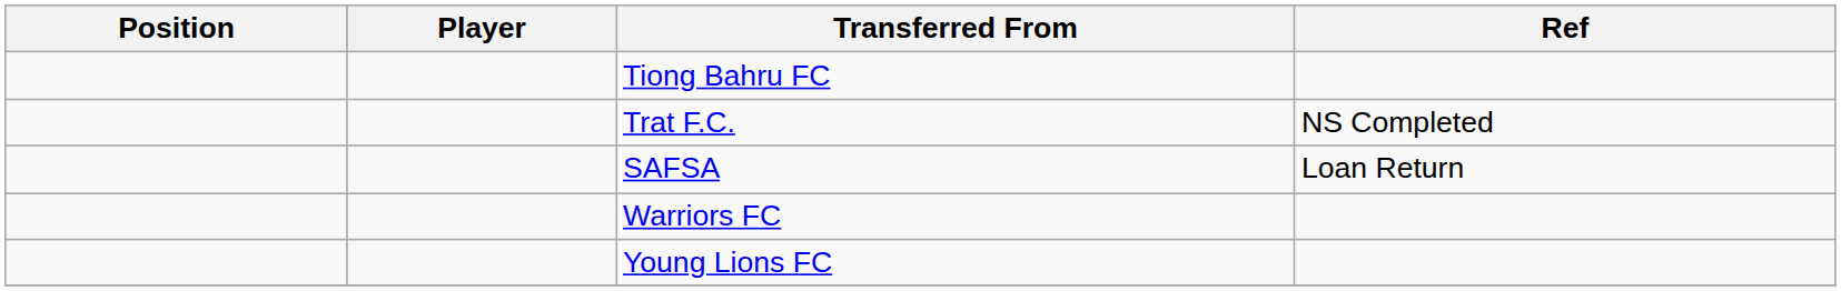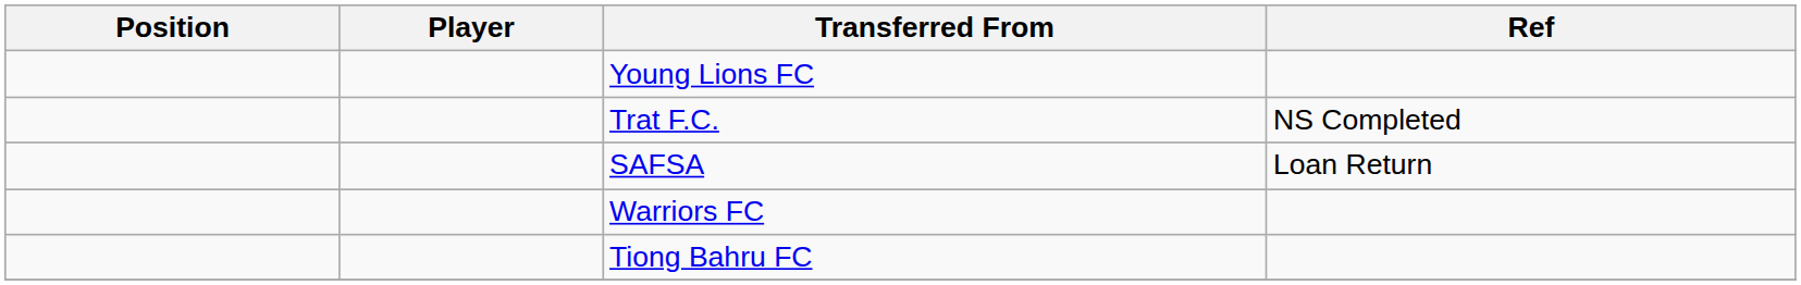rows swapped: Tiong Bahru FC <-> Young Lions FC
